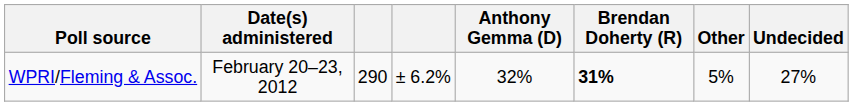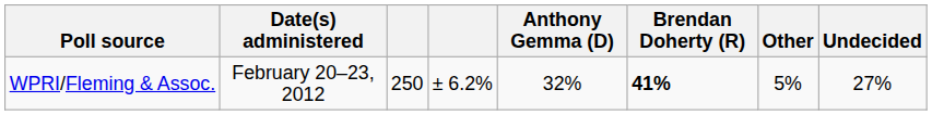WPRI/Fleming & Assoc. | column 3: 290 -> 250
WPRI/Fleming & Assoc. | Brendan Doherty (R): 31% -> 41%
